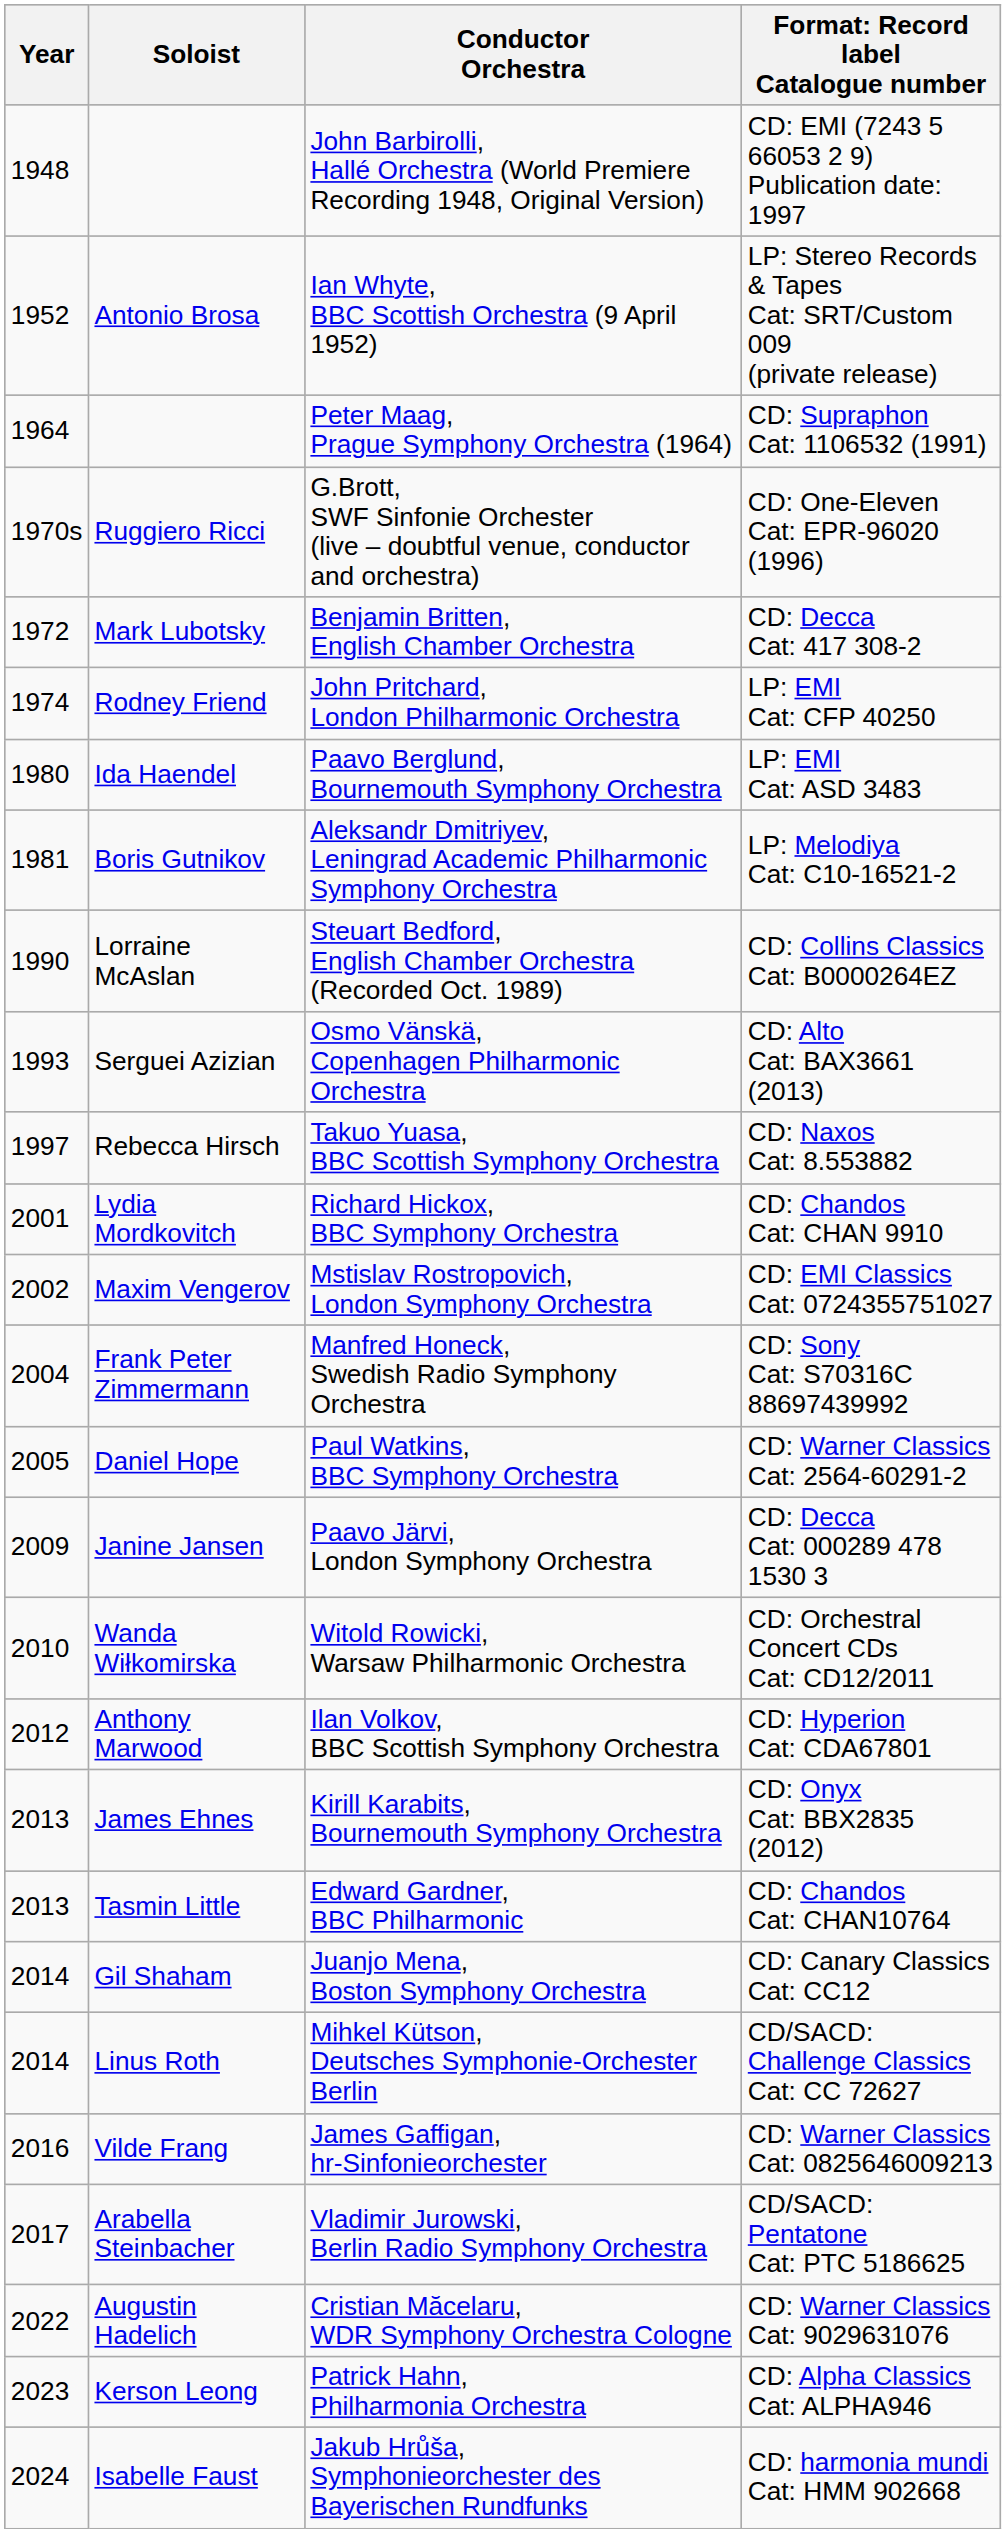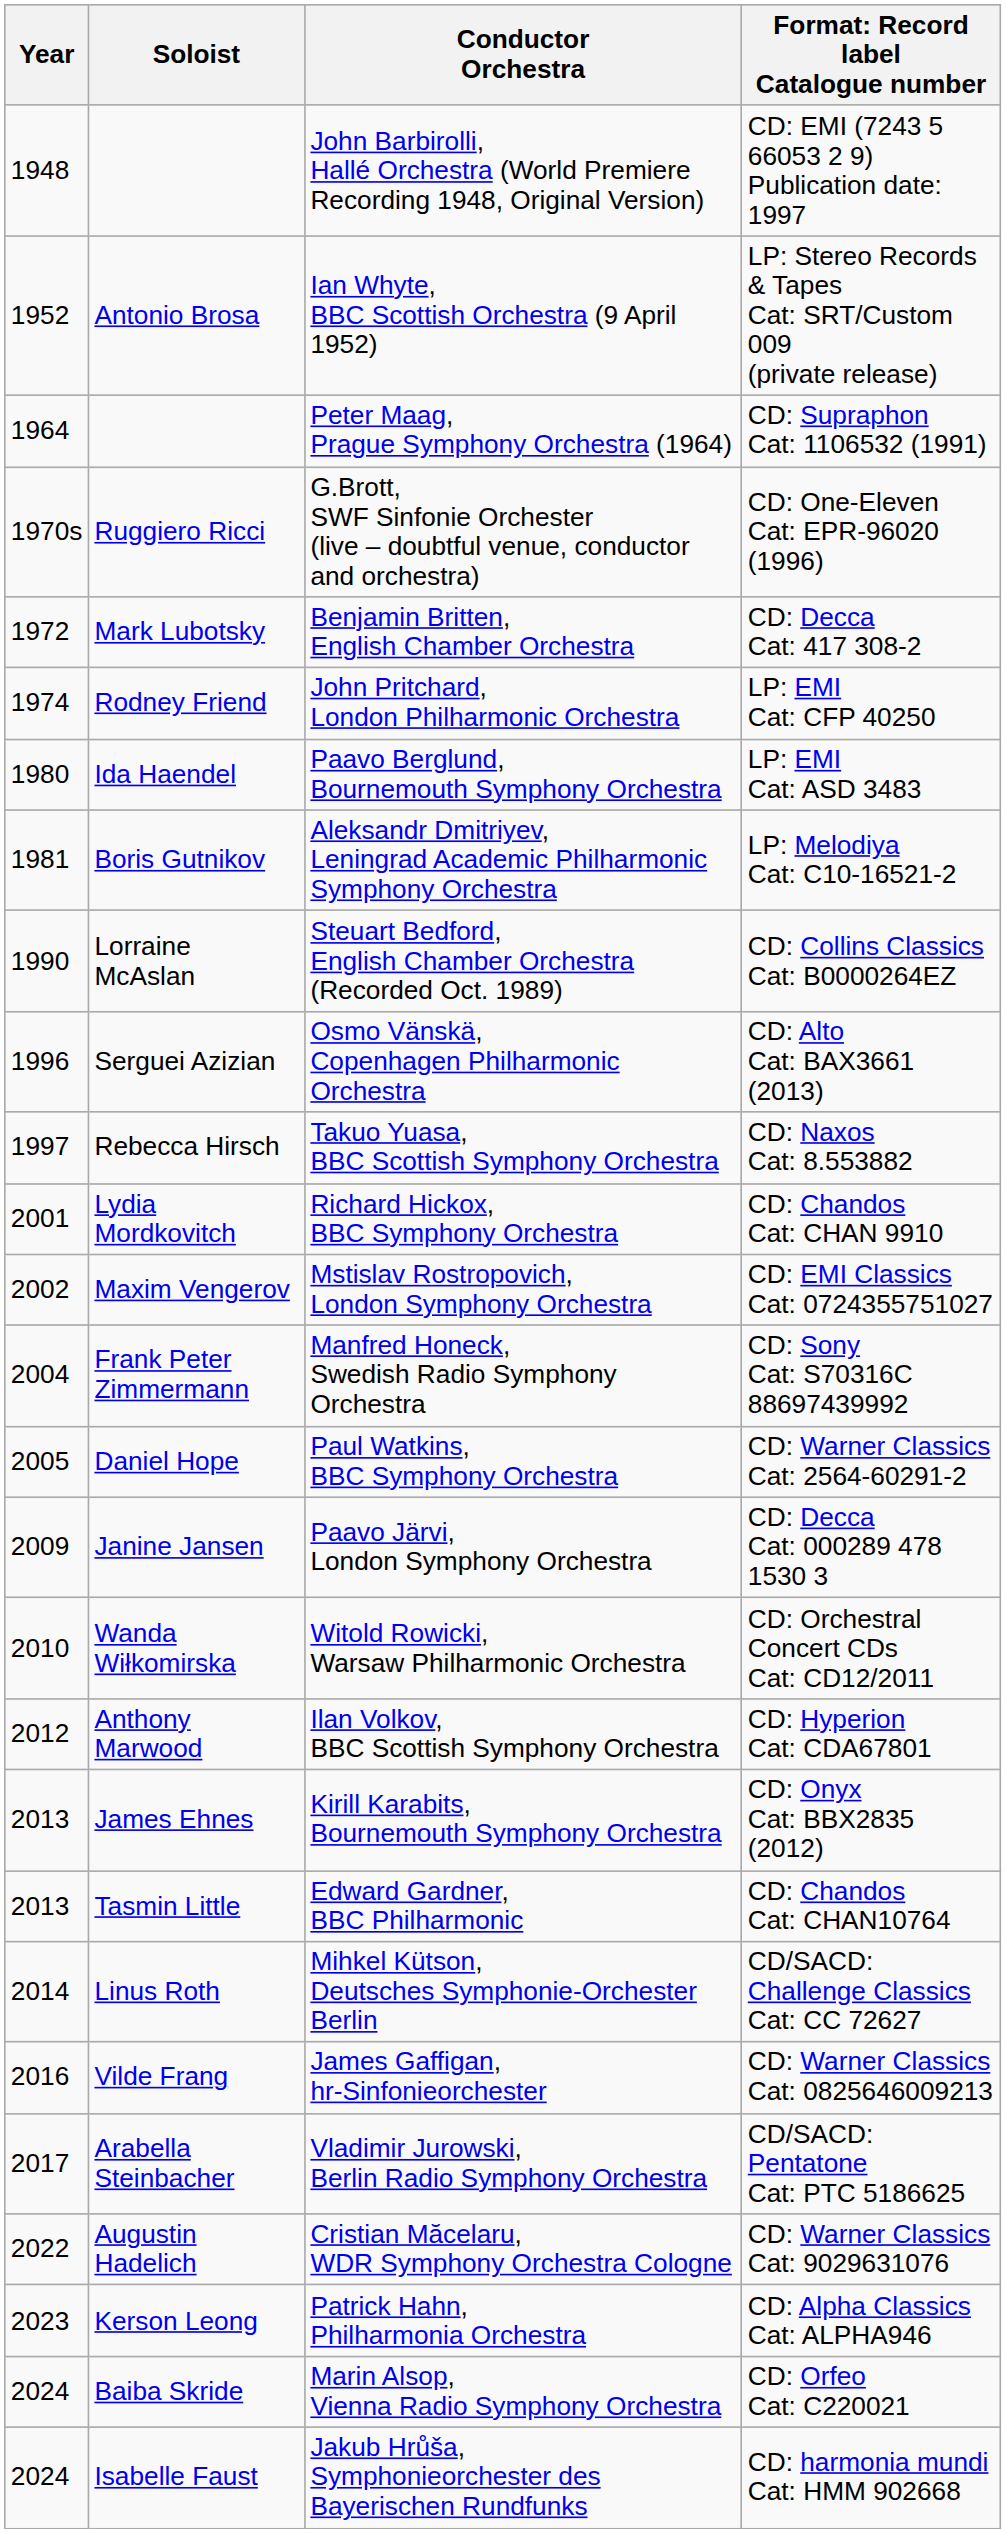Osmo Vänskä, Copenhagen Philharmonic Orchestra | Year: 1993 -> 1996
- row: 2014 | Gil Shaham | Juanjo Mena, Boston Symphony Orchestra | CD: Canary Classics Cat: CC12
+ row: 2024 | Baiba Skride | Marin Alsop, Vienna Radio Symphony Orchestra | CD: Orfeo Cat: C220021
